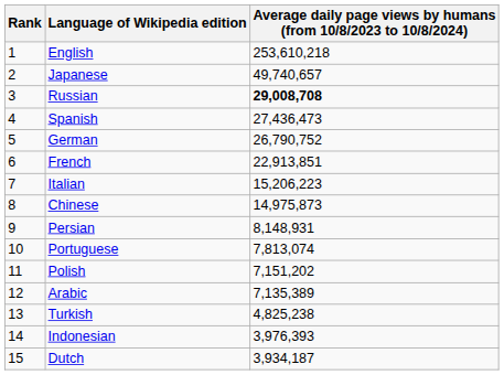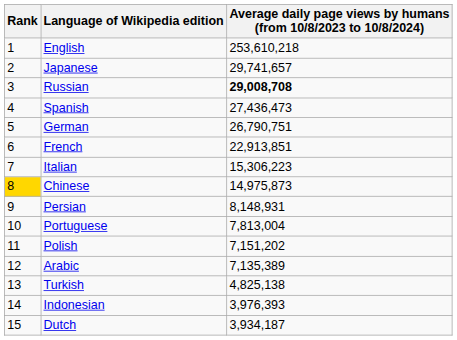Japanese | column 3: 49,740,657 -> 29,741,657
German | column 3: 26,790,752 -> 26,790,751
Italian | column 3: 15,206,223 -> 15,306,223
Chinese | Rank: no background -> gold background
Portuguese | column 3: 7,813,074 -> 7,813,004
Turkish | column 3: 4,825,238 -> 4,825,138
